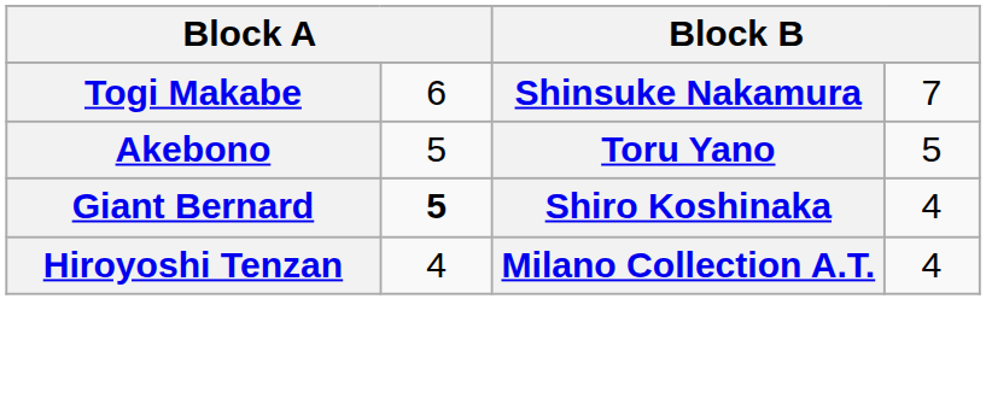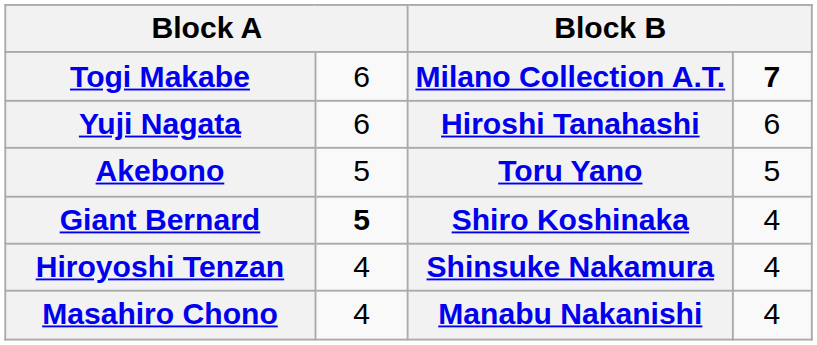Togi Makabe | column 3: Shinsuke Nakamura -> Milano Collection A.T.
Togi Makabe | column 4: normal -> bold
+ row: Yuji Nagata | 6 | Hiroshi Tanahashi | 6
Hiroyoshi Tenzan | column 3: Milano Collection A.T. -> Shinsuke Nakamura
+ row: Masahiro Chono | 4 | Manabu Nakanishi | 4
